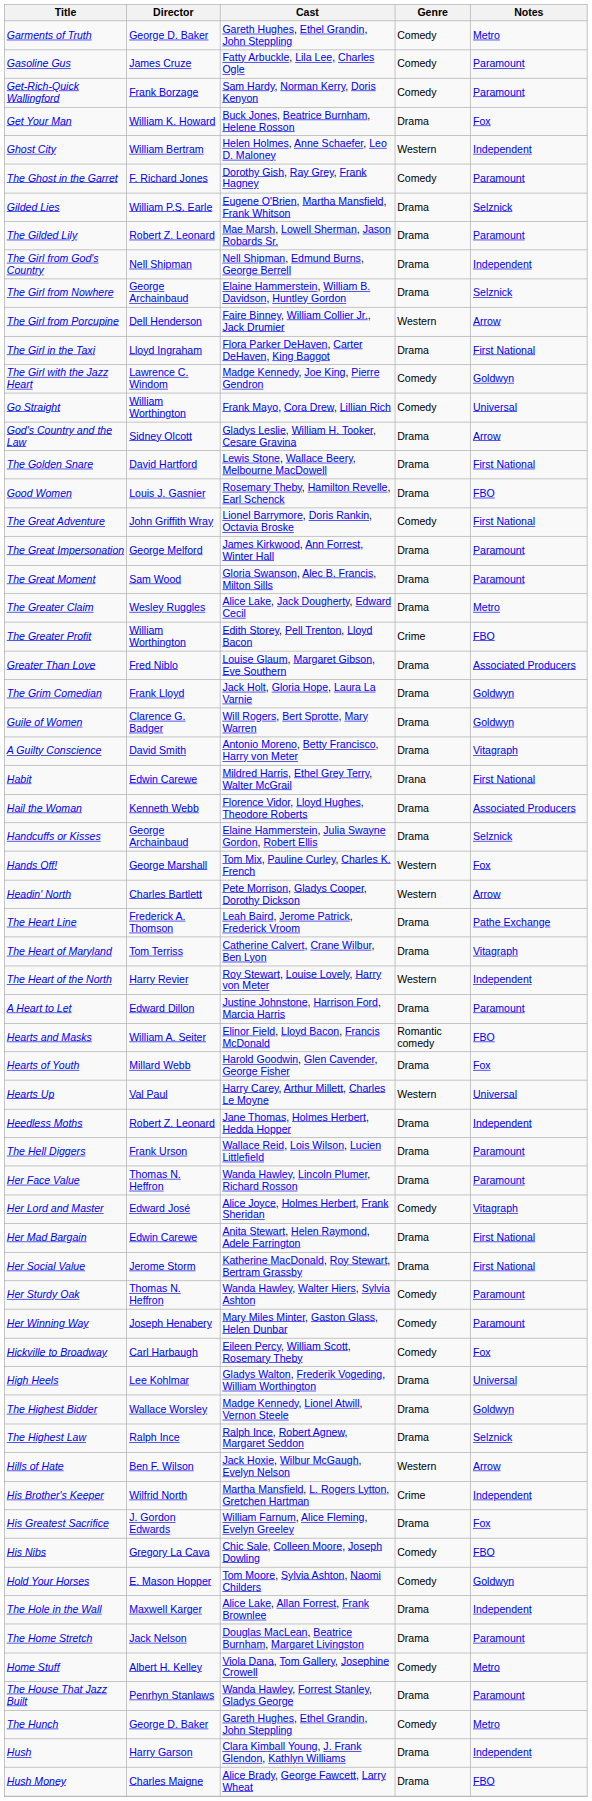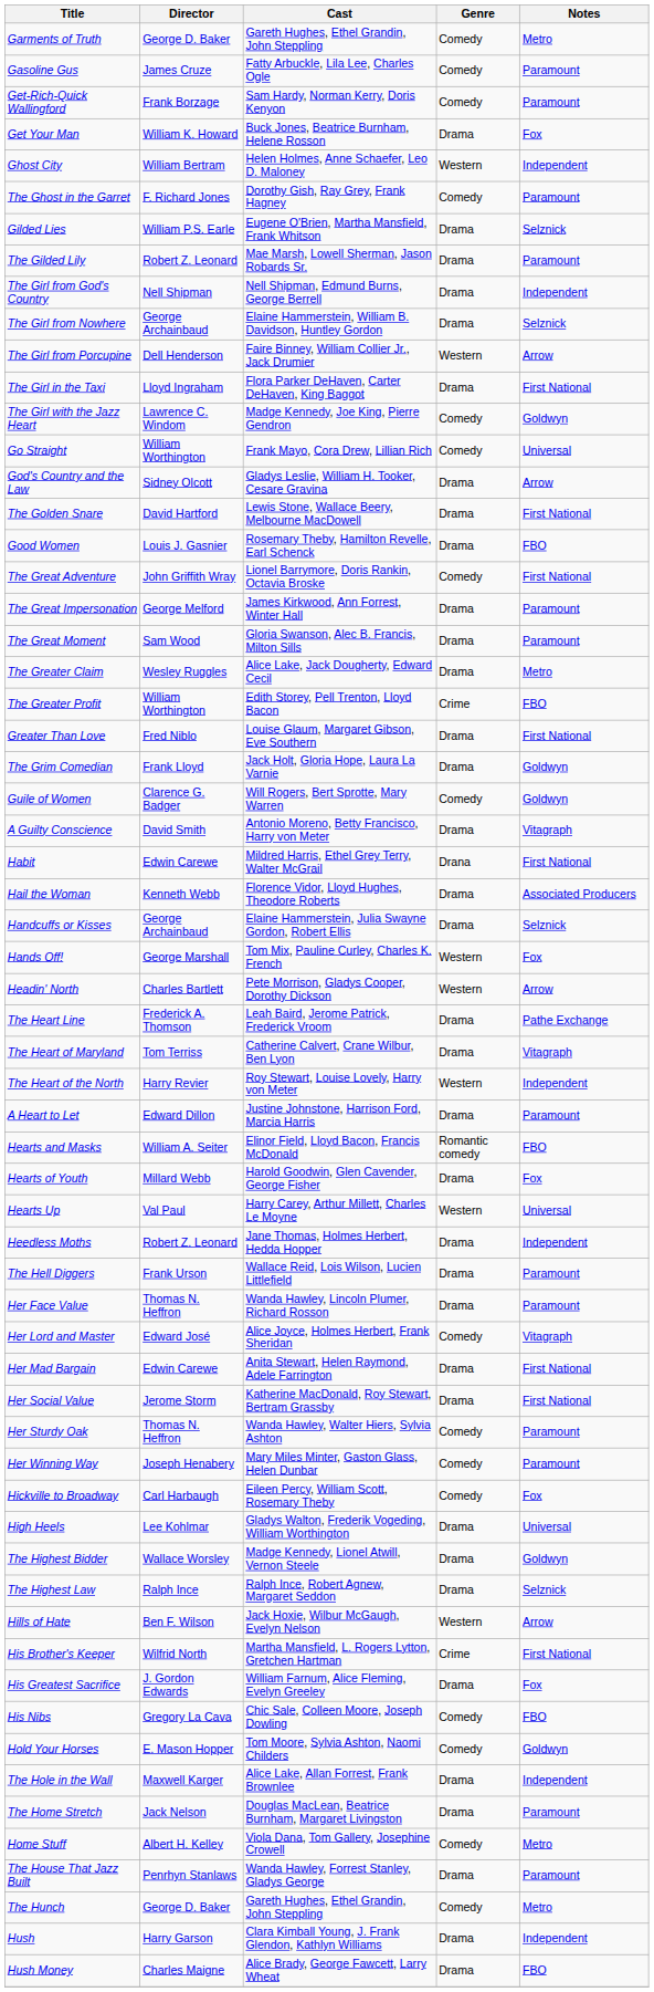Greater Than Love | Notes: Associated Producers -> First National
Guile of Women | Genre: Drama -> Comedy
His Brother's Keeper | Notes: Independent -> First National
